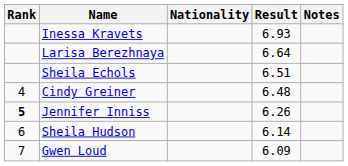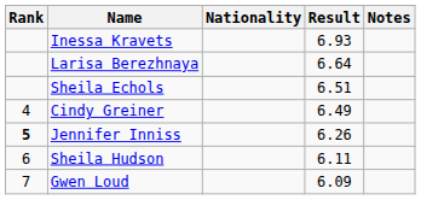Cindy Greiner | Result: 6.48 -> 6.49
Sheila Hudson | Result: 6.14 -> 6.11
